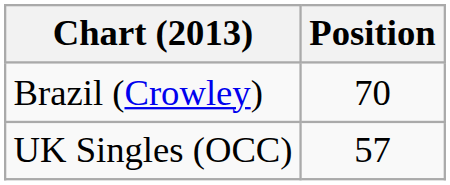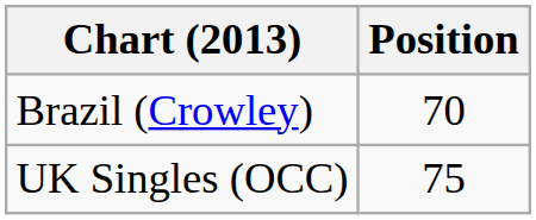UK Singles (OCC) | Position: 57 -> 75
